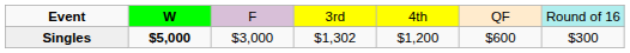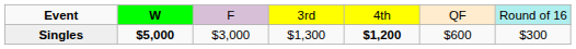Singles | column 4: $1,302 -> $1,300
Singles | column 5: normal -> bold
